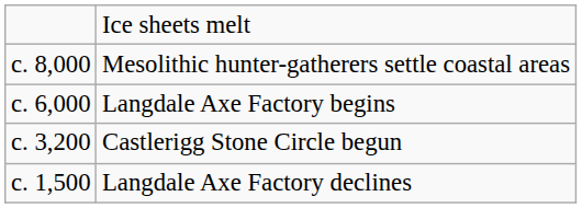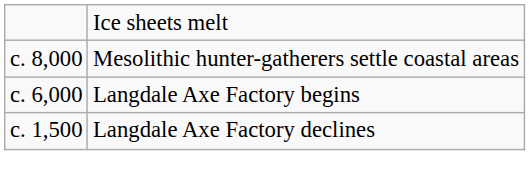- row: c. 3,200 | Castlerigg Stone Circle begun
